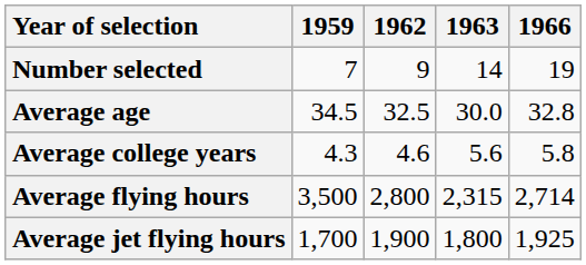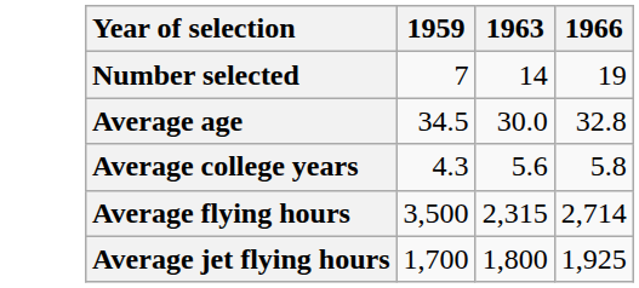- column: 1962 | 9 | 32.5 | 4.6 | 2,800 | 1,900
